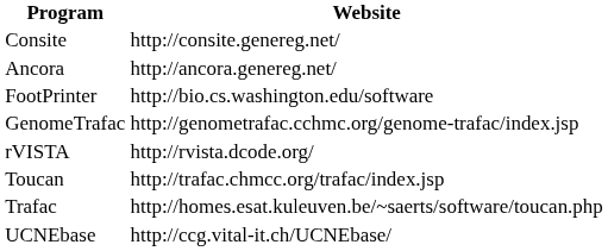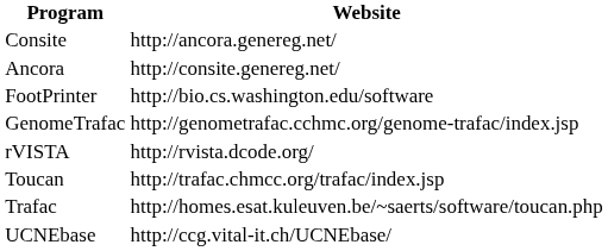Consite | Website: http://consite.genereg.net/ -> http://ancora.genereg.net/
Ancora | Website: http://ancora.genereg.net/ -> http://consite.genereg.net/
